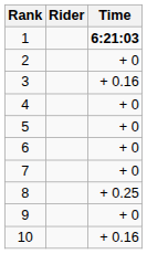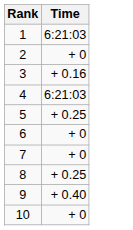- column: Rider
1 | Time: bold -> normal
4 | Time: + 0 -> 6:21:03
5 | Time: + 0 -> + 0.25
9 | Time: + 0 -> + 0.40
10 | Time: + 0.16 -> + 0
